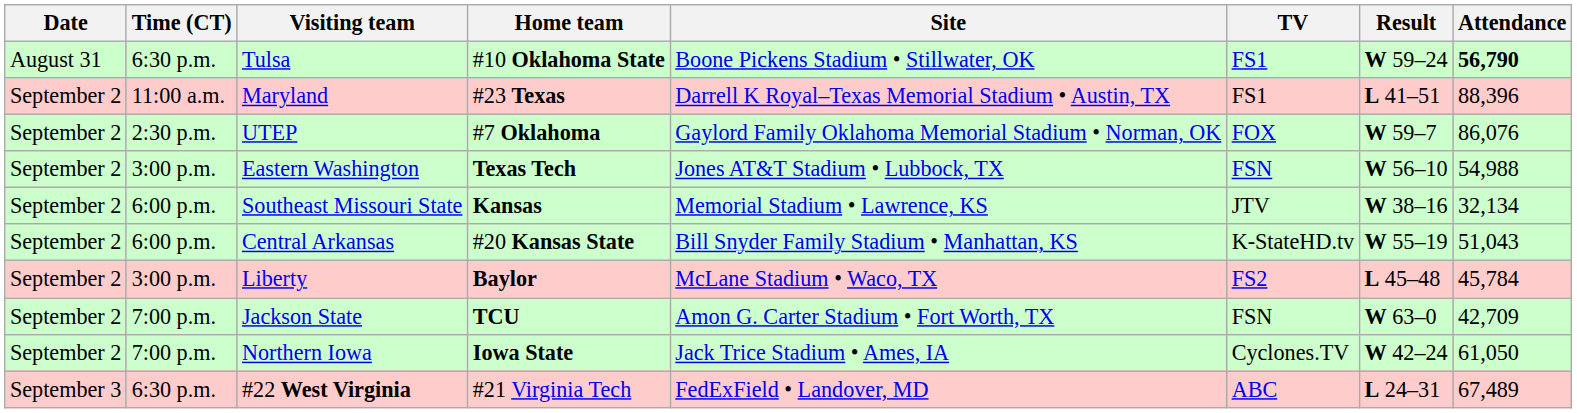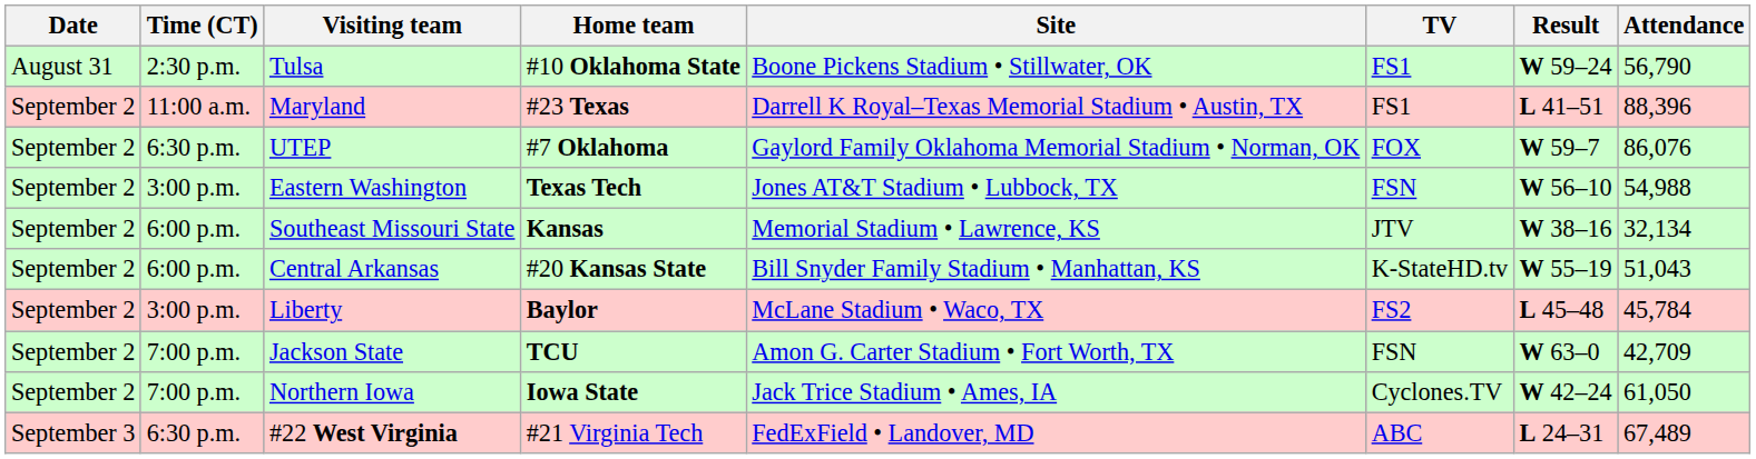Tulsa | Time (CT): 6:30 p.m. -> 2:30 p.m.
Tulsa | Attendance: bold -> normal
UTEP | Time (CT): 2:30 p.m. -> 6:30 p.m.
